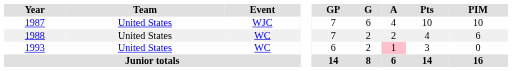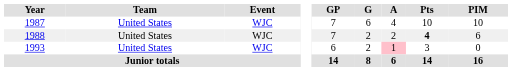1988 | Event: WC -> WJC
1988 | Pts: normal -> bold
1993 | Event: WC -> WJC
